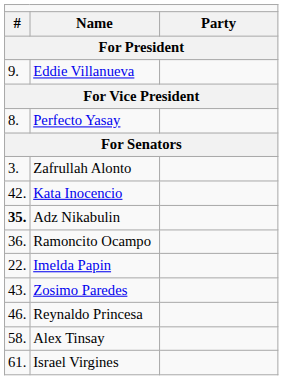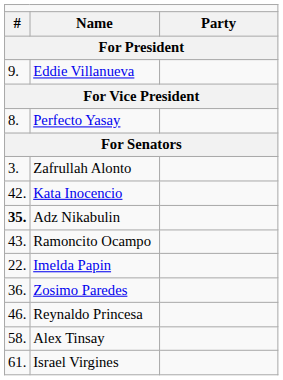Ramoncito Ocampo | column 1: 36. -> 43.
Zosimo Paredes | column 1: 43. -> 36.
